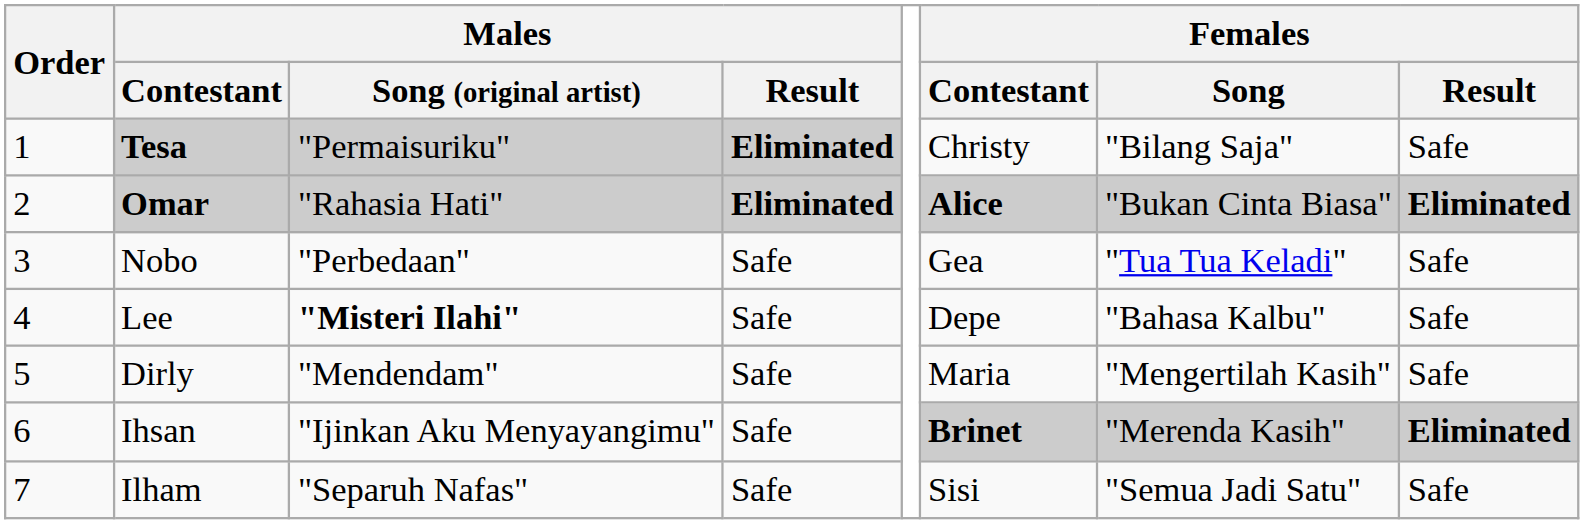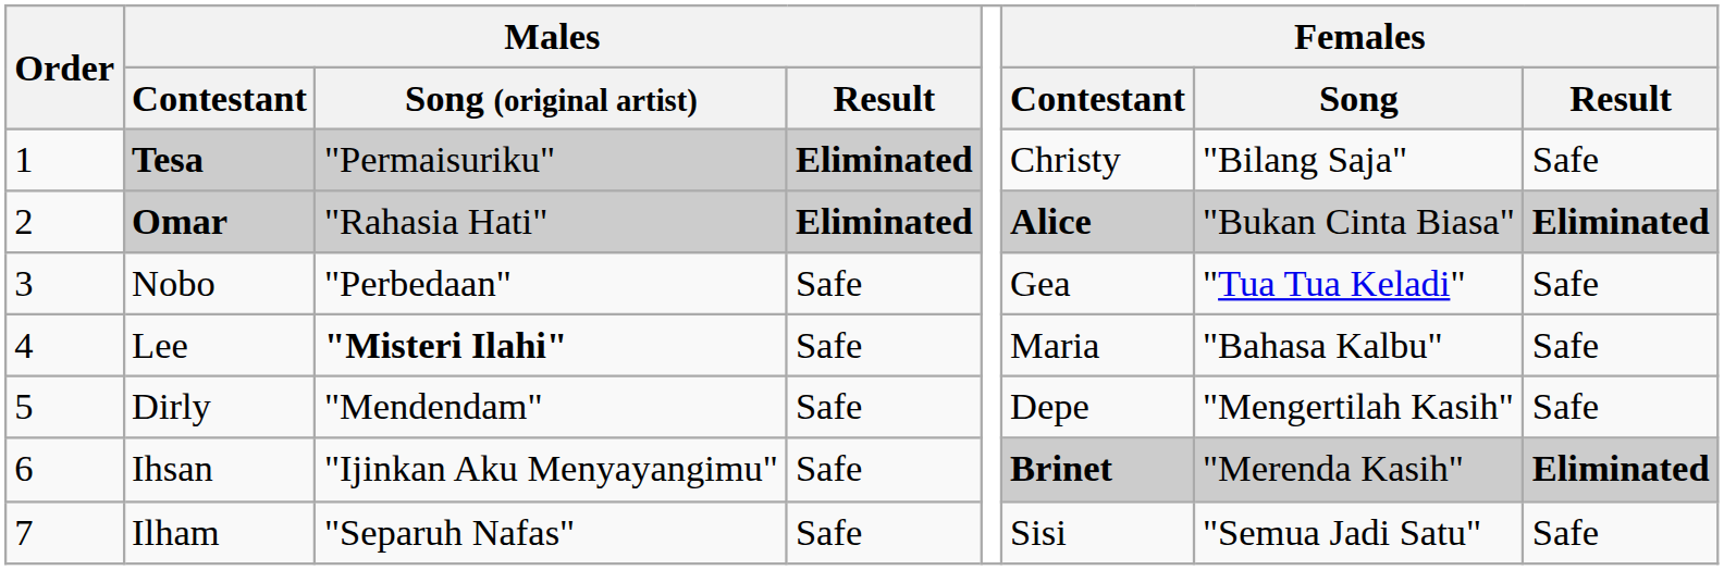Lee | Females / Contestant: Depe -> Maria
Dirly | Females / Contestant: Maria -> Depe
